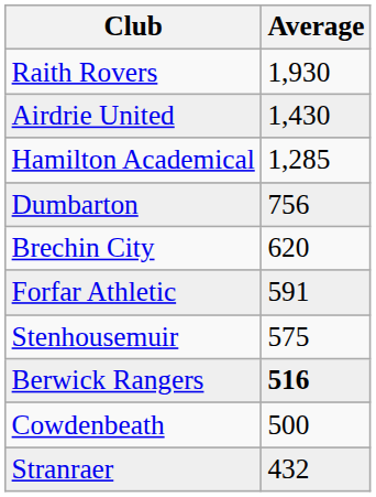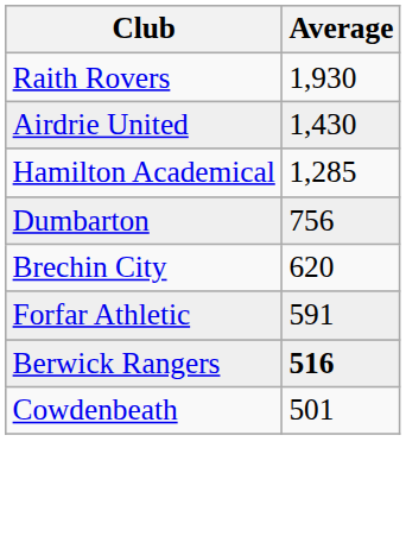- row: Stenhousemuir | 575
Cowdenbeath | Average: 500 -> 501
- row: Stranraer | 432
